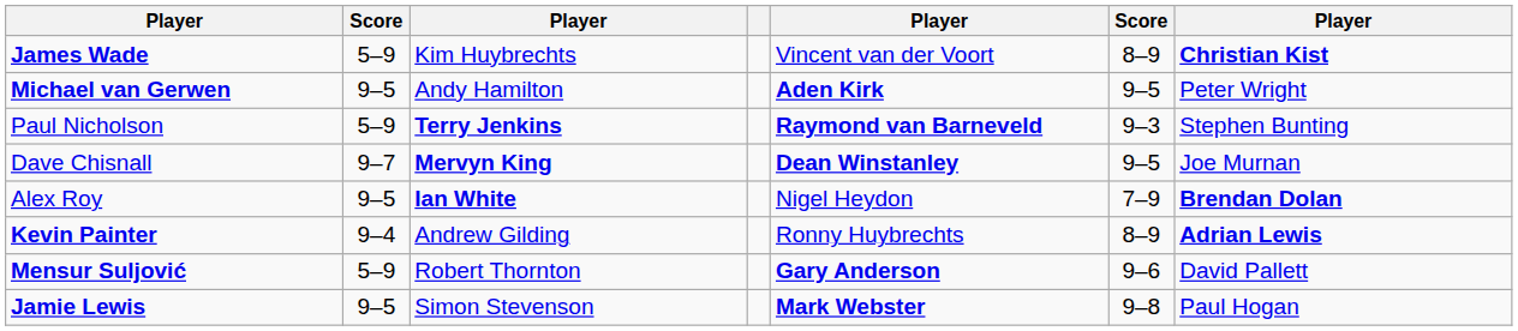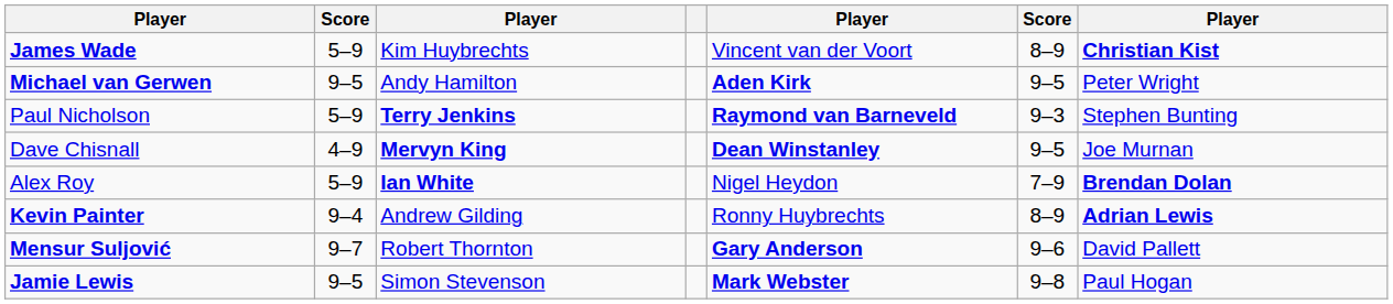Dave Chisnall | column 2: 9–7 -> 4–9
Alex Roy | column 2: 9–5 -> 5–9
Mensur Suljović | column 2: 5–9 -> 9–7
